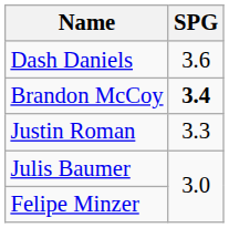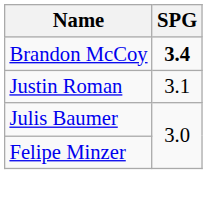- row: Dash Daniels | 3.6
Justin Roman | SPG: 3.3 -> 3.1
